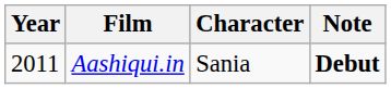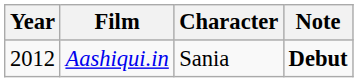Aashiqui.in | Year: 2011 -> 2012
